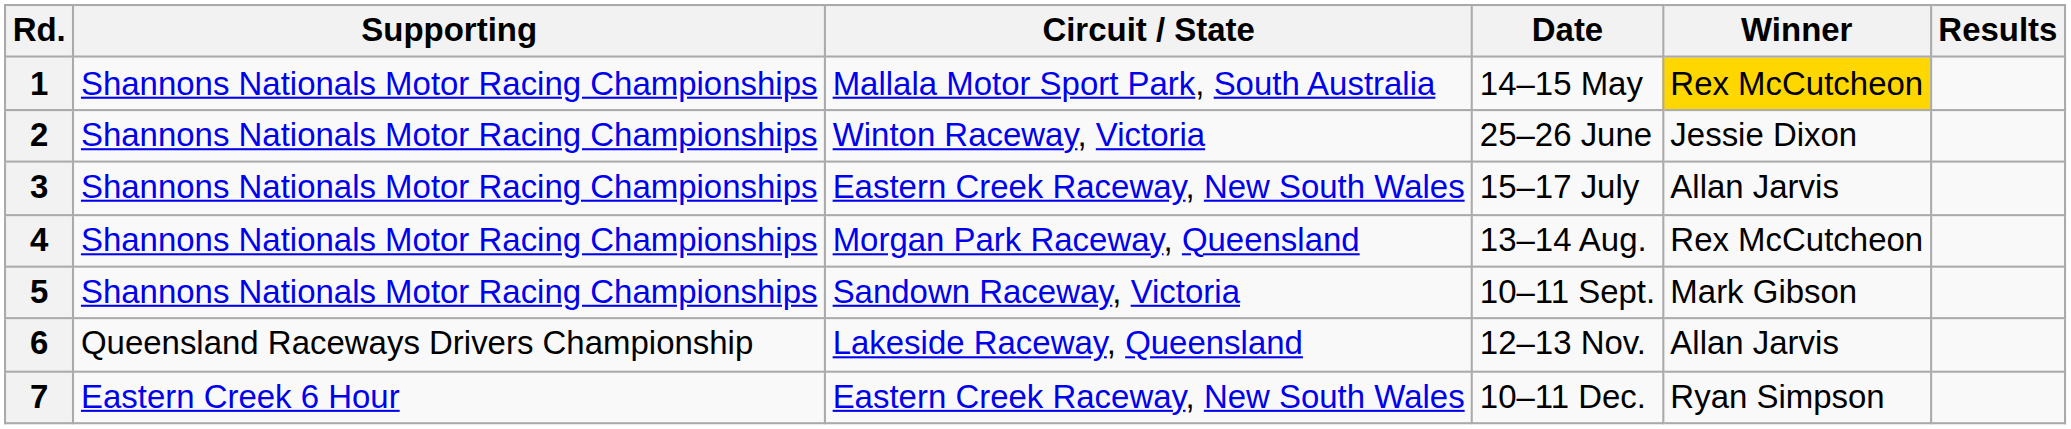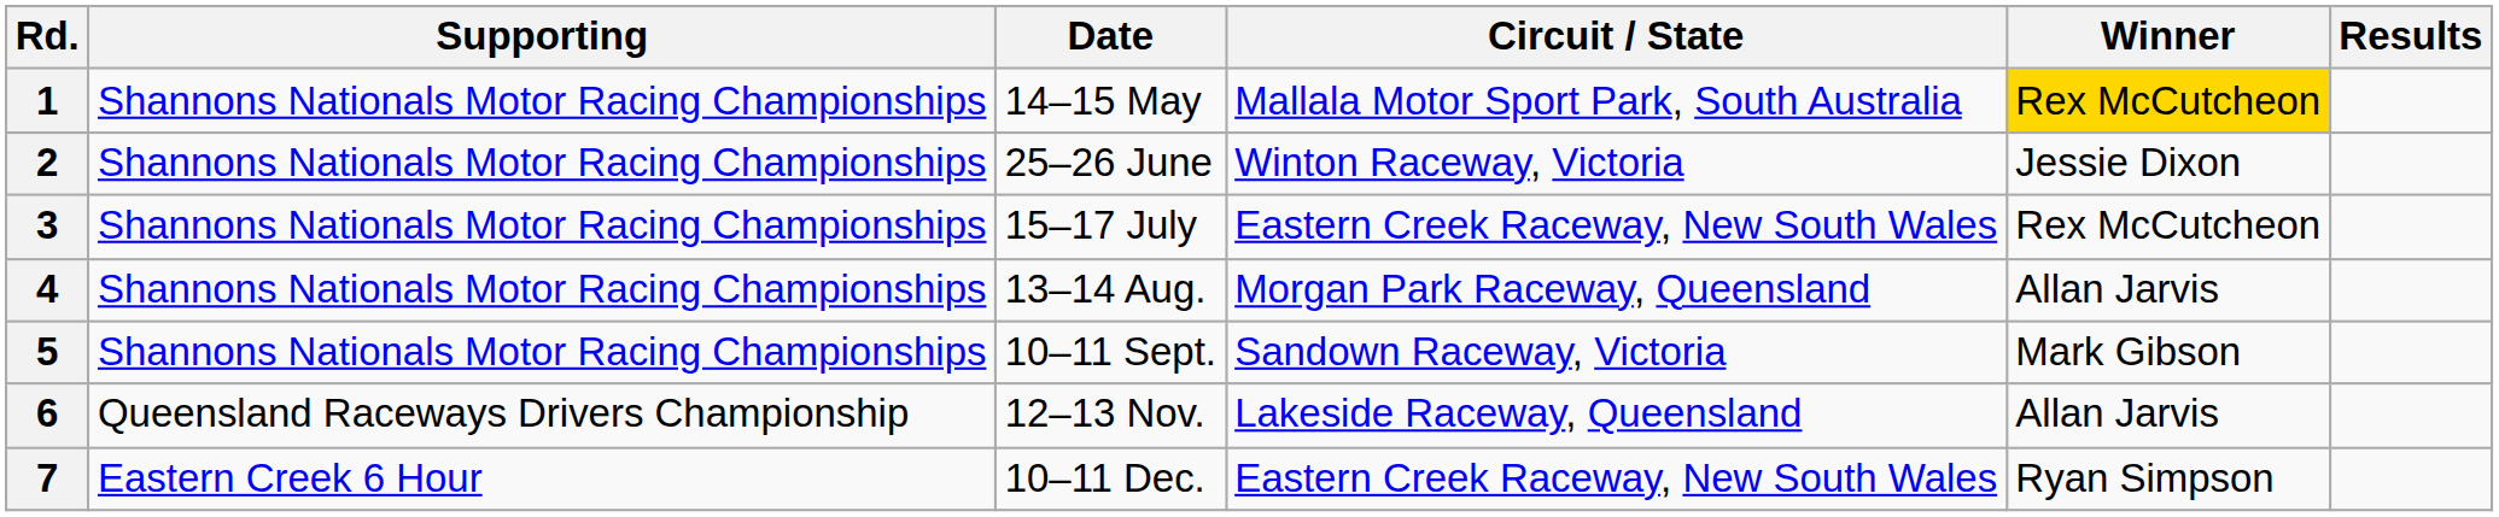columns swapped: Circuit / State <-> Date
3 | Winner: Allan Jarvis -> Rex McCutcheon
4 | Winner: Rex McCutcheon -> Allan Jarvis
